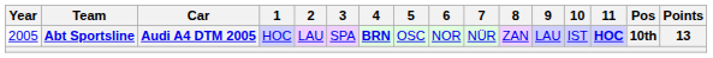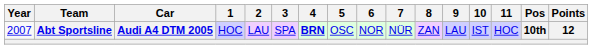Abt Sportsline | Year: 2005 -> 2007
Abt Sportsline | 11: bold -> normal
Abt Sportsline | Points: 13 -> 12
